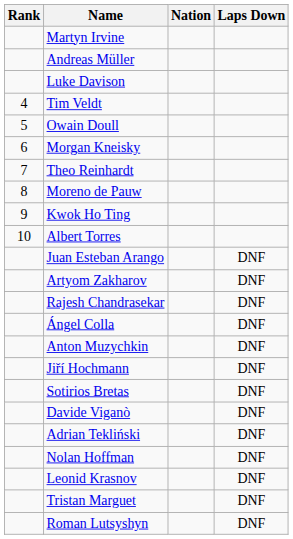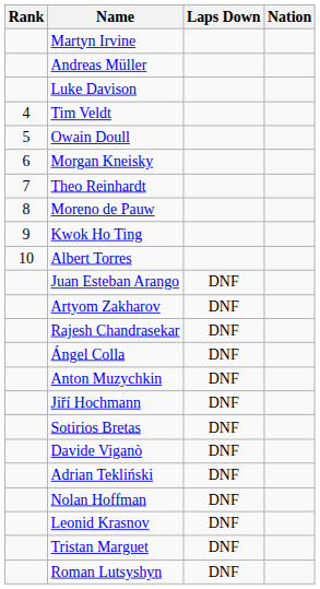columns swapped: Nation <-> Laps Down
